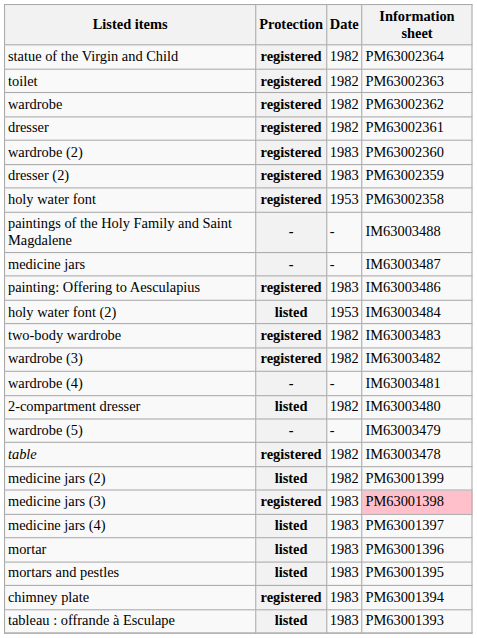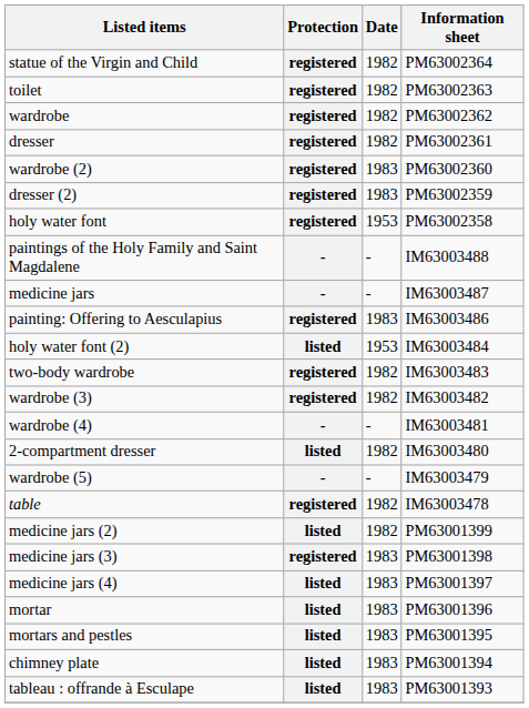medicine jars (3) | Information sheet: pink background -> no background
chimney plate | Protection: registered -> listed
